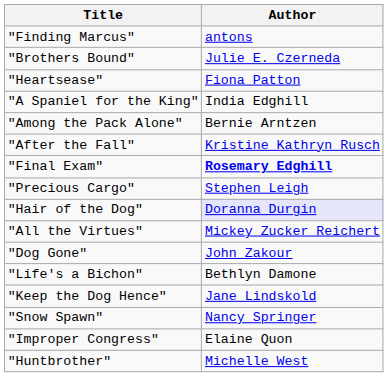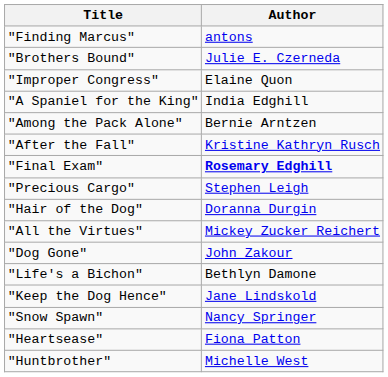rows swapped: "Heartsease" <-> "Improper Congress"
"Hair of the Dog" | Author: lavender background -> no background
